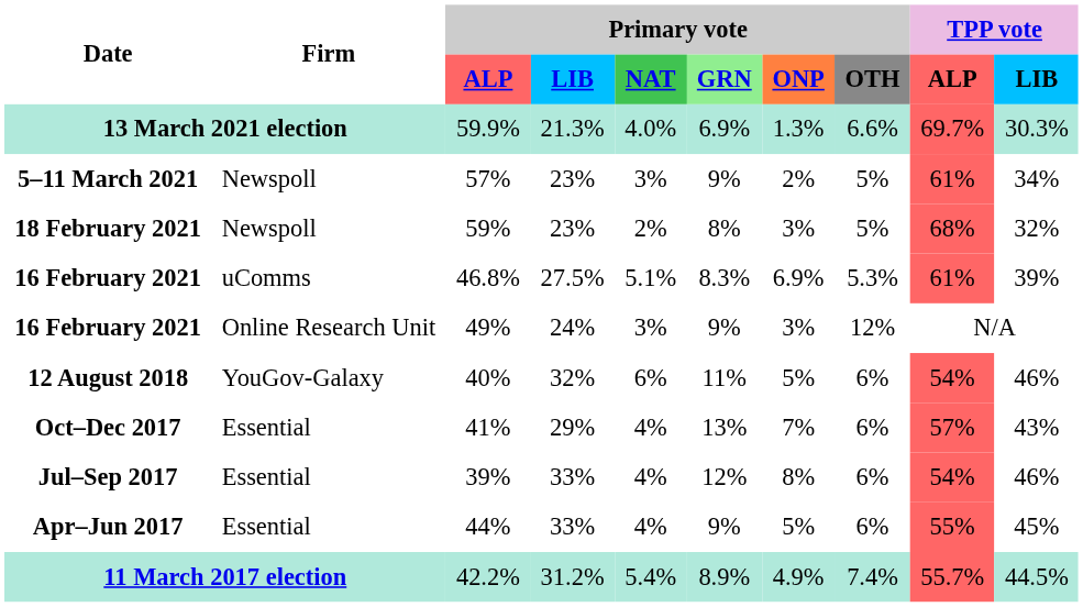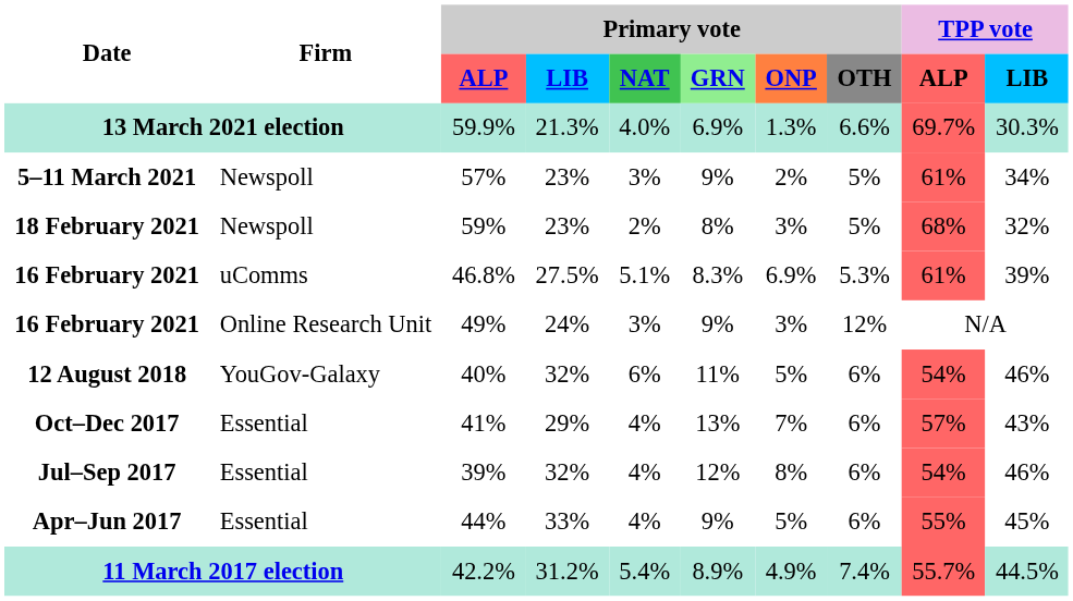Jul–Sep 2017 | Primary vote / LIB: 33% -> 32%
